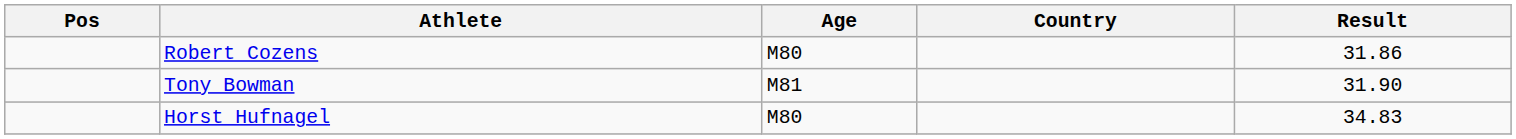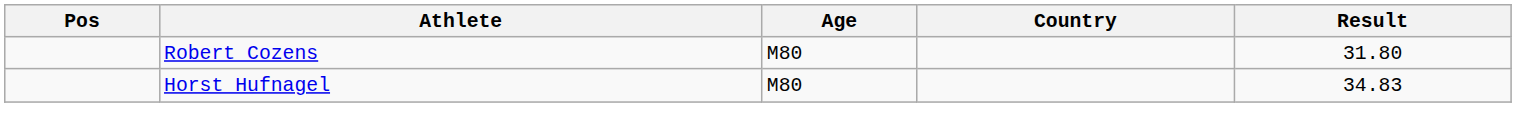Robert Cozens | Result: 31.86 -> 31.80
- row: Tony Bowman | M81 | 31.90
